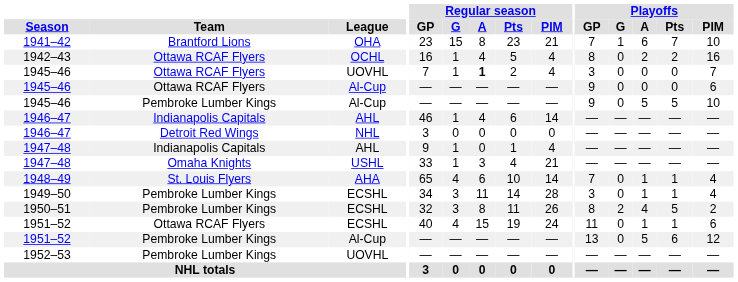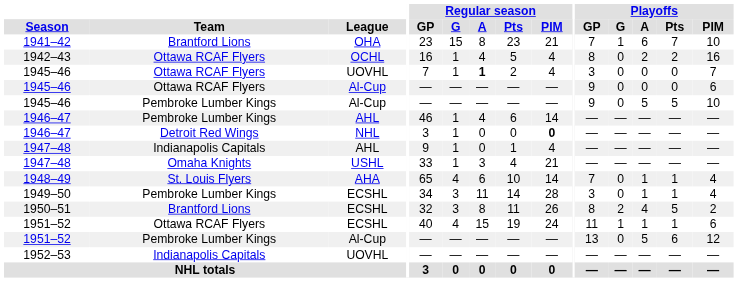1946–47 / AHL | Team: Indianapolis Capitals -> Pembroke Lumber Kings
1946–47 / NHL | Regular season / G: 0 -> 1
1946–47 / NHL | Regular season / PIM: normal -> bold
1950–51 | Team: Pembroke Lumber Kings -> Brantford Lions
1951–52 / ECSHL | Playoffs / G: 0 -> 1
1952–53 | Team: Pembroke Lumber Kings -> Indianapolis Capitals
